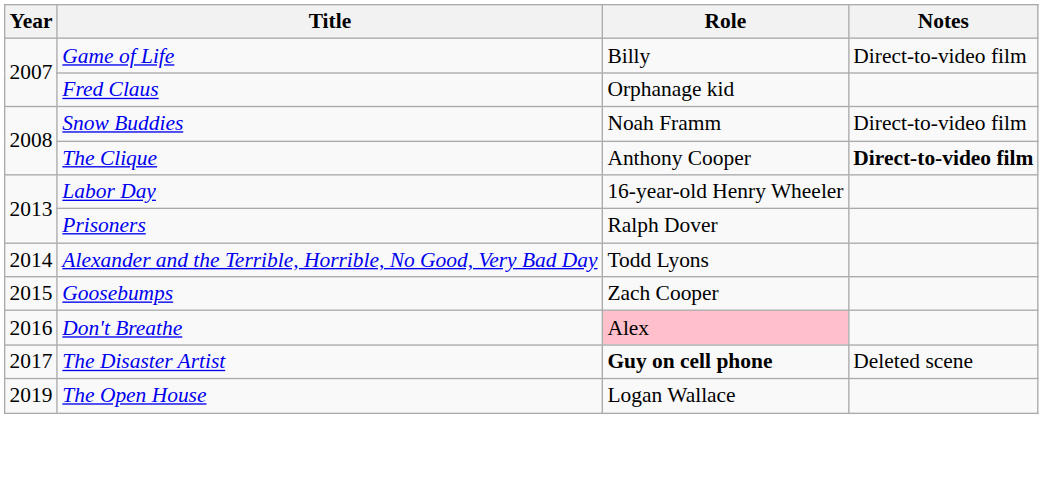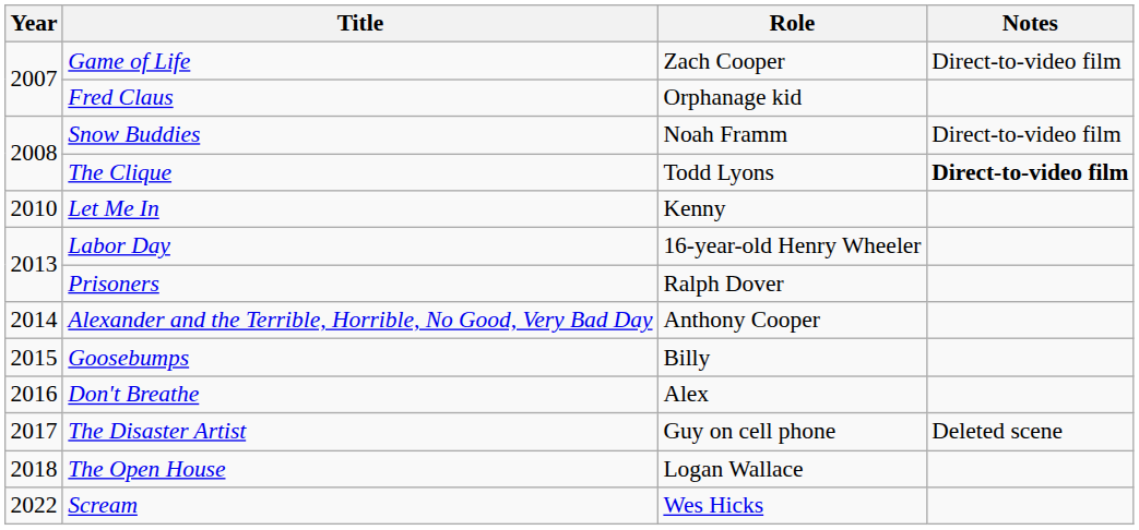Game of Life | Role: Billy -> Zach Cooper
The Clique | Role: Anthony Cooper -> Todd Lyons
+ row: 2010 | Let Me In | Kenny
Alexander and the Terrible, Horrible, No Good, Very Bad Day | Role: Todd Lyons -> Anthony Cooper
Goosebumps | Role: Zach Cooper -> Billy
Don't Breathe | Role: pink background -> no background
The Disaster Artist | Role: bold -> normal
The Open House | Year: 2019 -> 2018
+ row: 2022 | Scream | Wes Hicks
